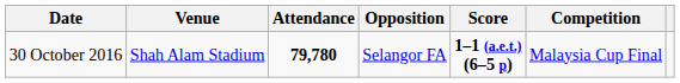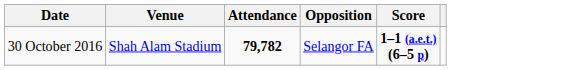- column: Competition | Malaysia Cup Final
30 October 2016 | Attendance: 79,780 -> 79,782
